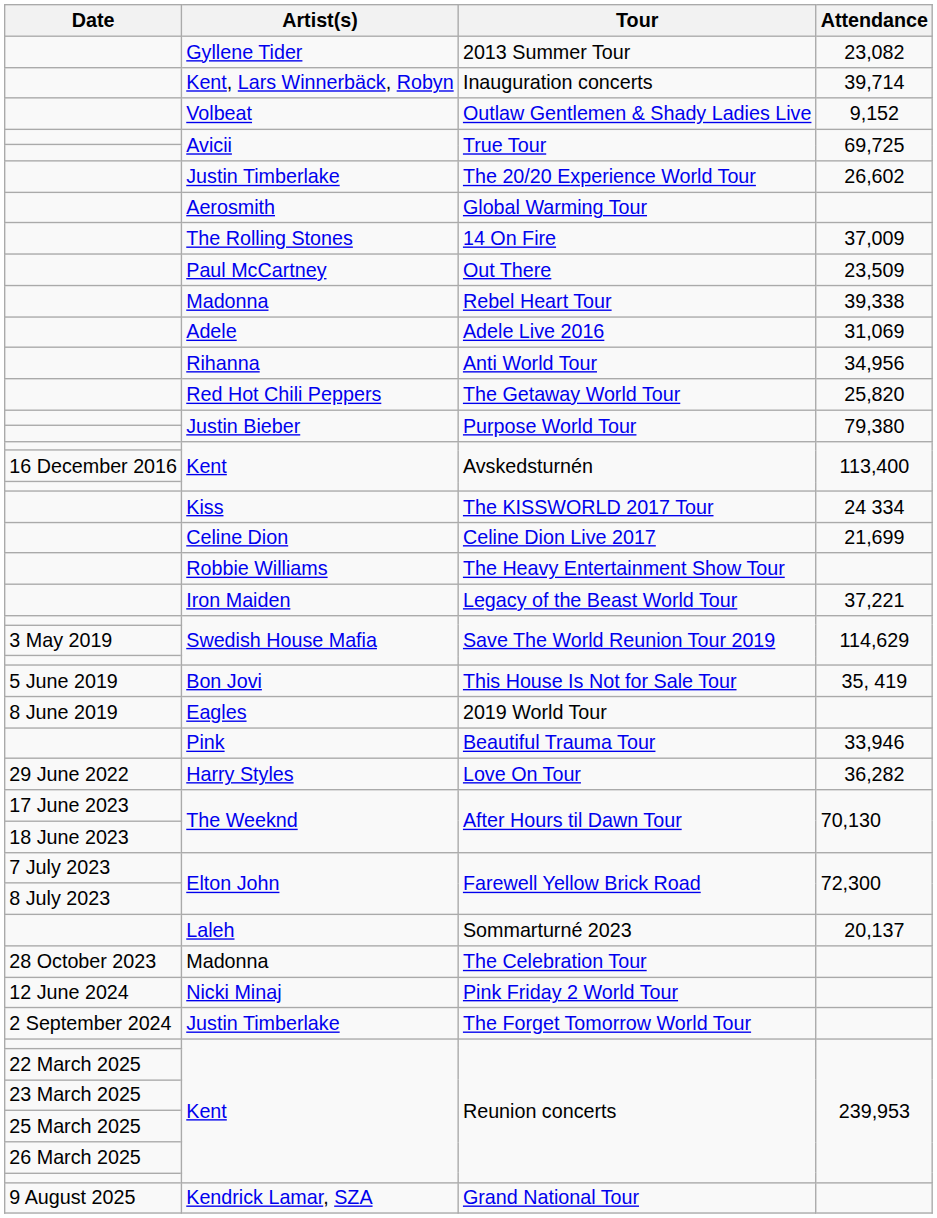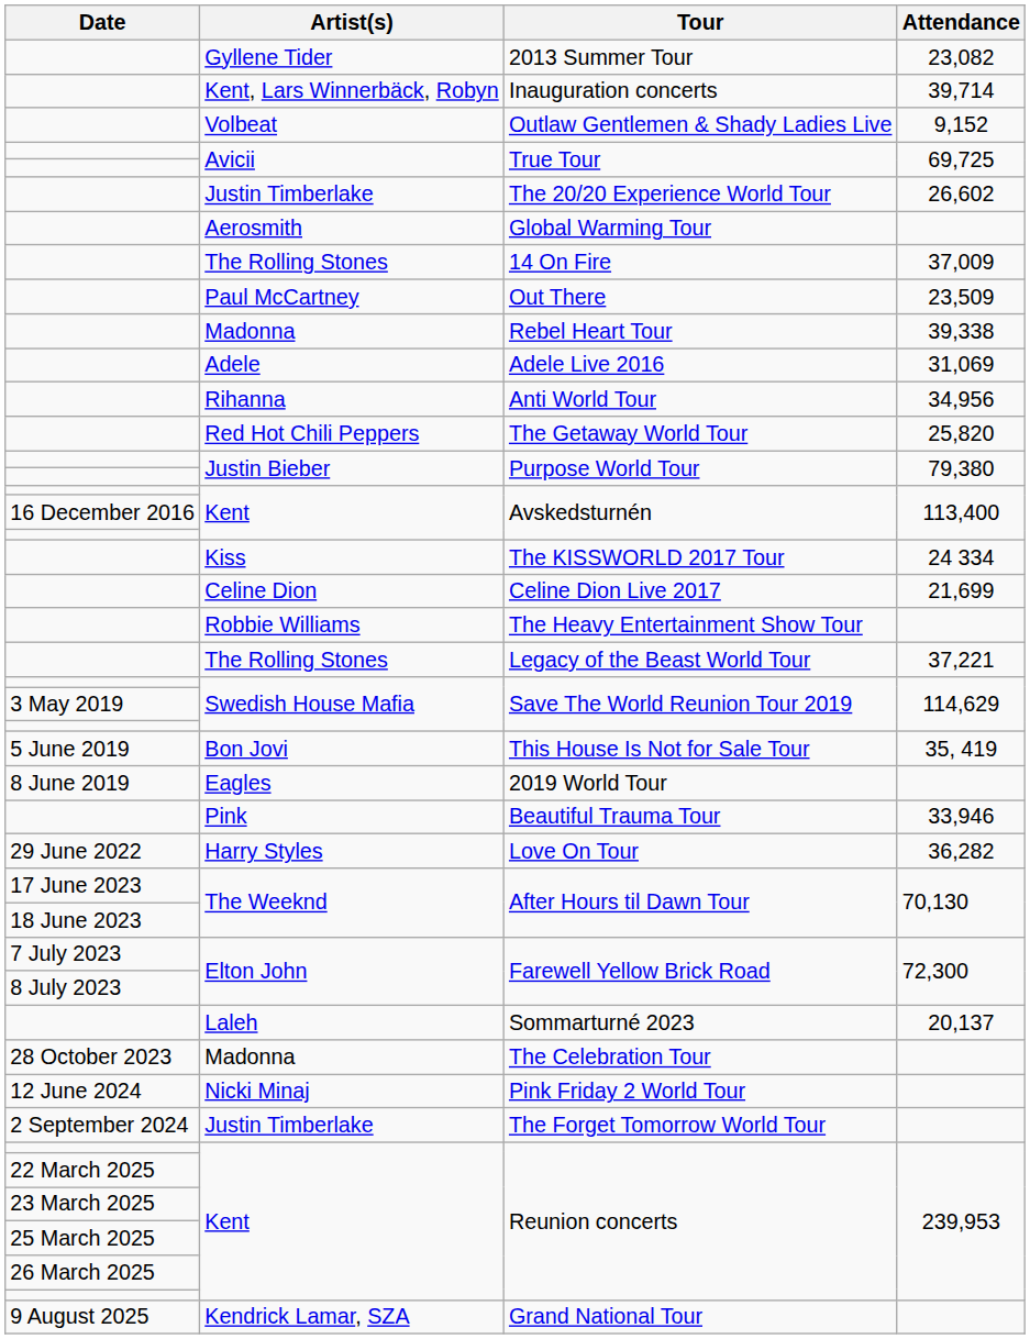Legacy of the Beast World Tour | Artist(s): Iron Maiden -> The Rolling Stones
